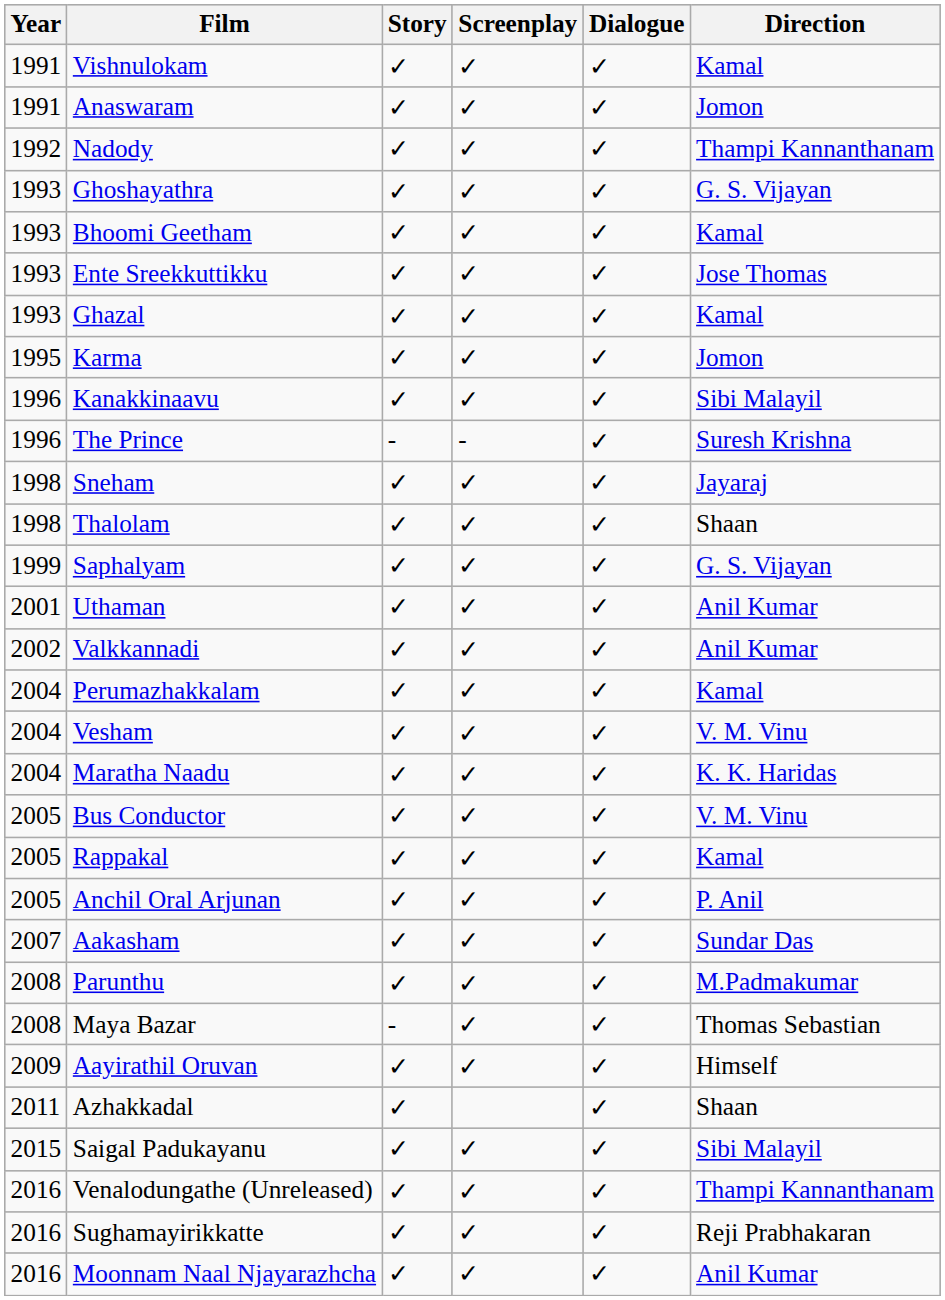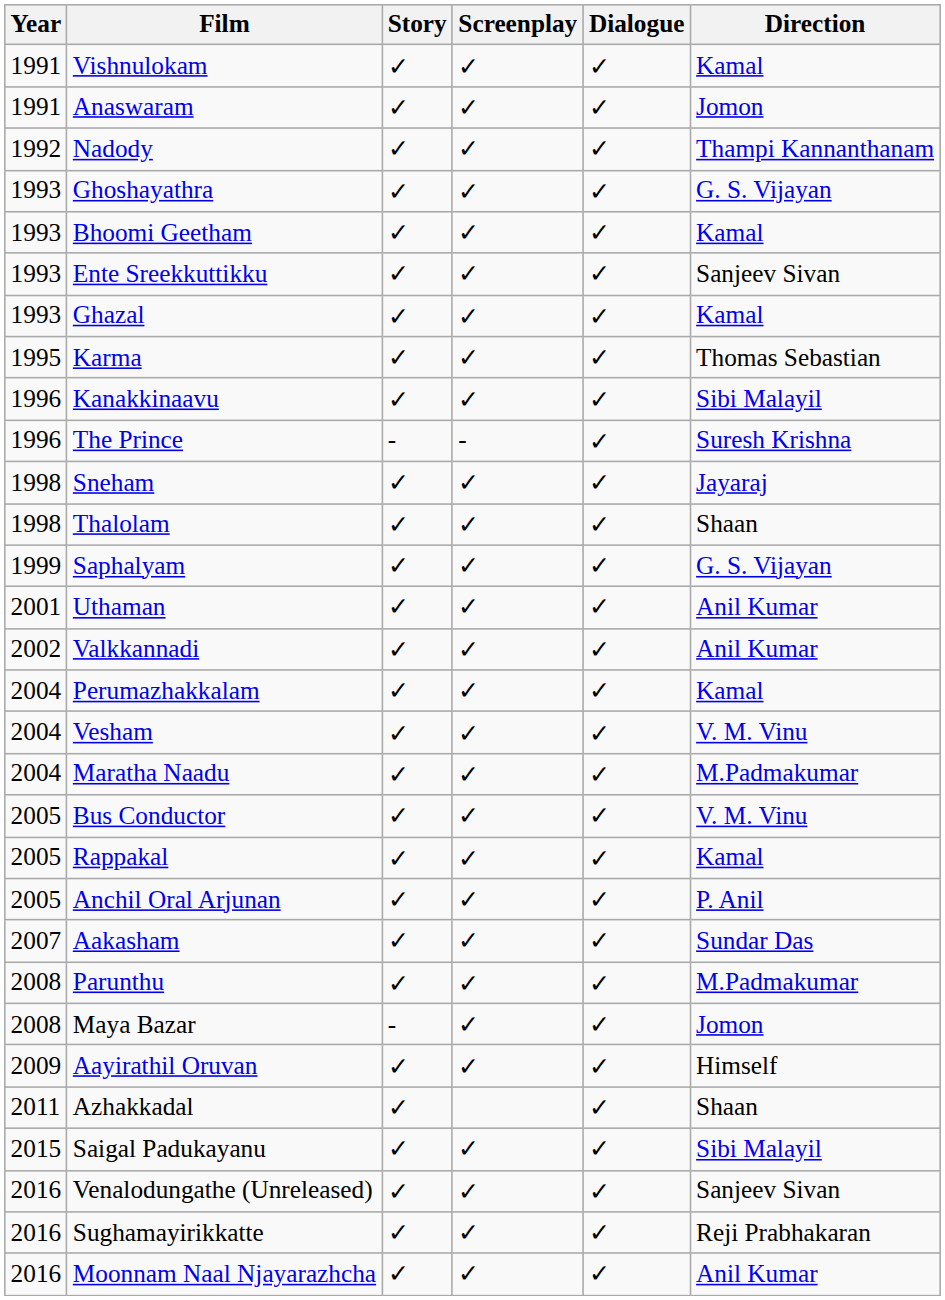Ente Sreekkuttikku | Direction: Jose Thomas -> Sanjeev Sivan
Karma | Direction: Jomon -> Thomas Sebastian
Maratha Naadu | Direction: K. K. Haridas -> M.Padmakumar
Maya Bazar | Direction: Thomas Sebastian -> Jomon
Venalodungathe (Unreleased) | Direction: Thampi Kannanthanam -> Sanjeev Sivan
